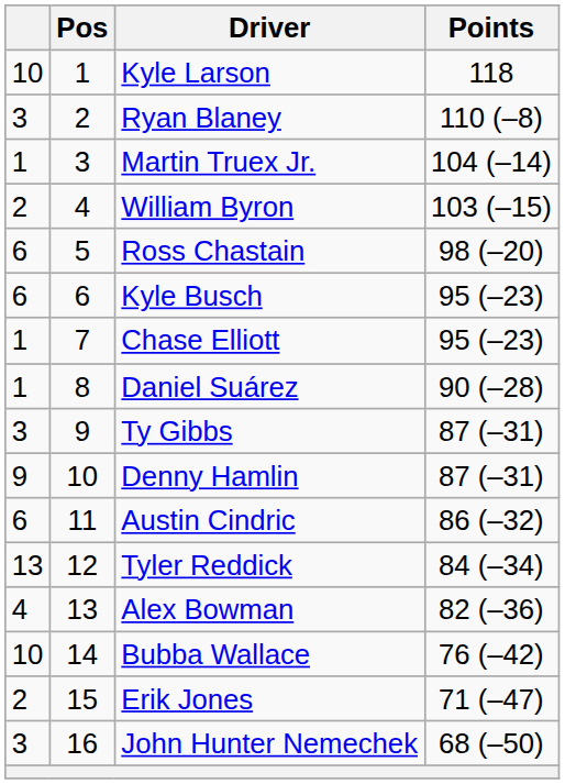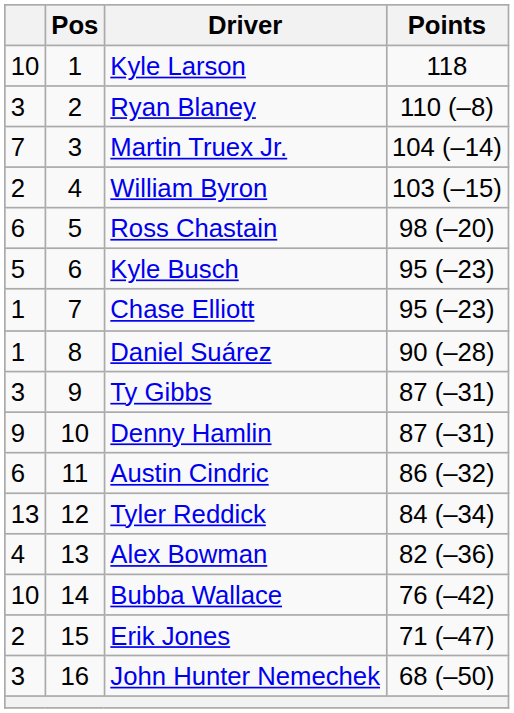Martin Truex Jr. | column 1: 1 -> 7
Kyle Busch | column 1: 6 -> 5
